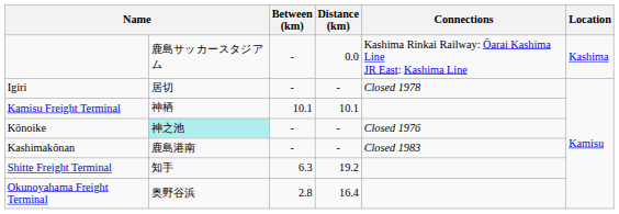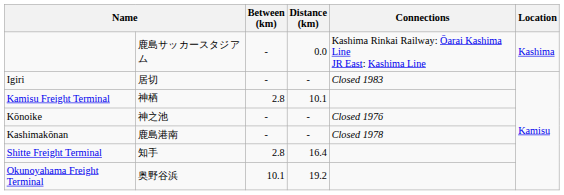Igiri | Connections: Closed 1978 -> Closed 1983
Kamisu Freight Terminal | Between (km): 10.1 -> 2.8
Kōnoike | column 2: paleturquoise background -> no background
Kashimakōnan | Connections: Closed 1983 -> Closed 1978
Shitte Freight Terminal | Between (km): 6.3 -> 2.8
Shitte Freight Terminal | Distance (km): 19.2 -> 16.4
Okunoyahama Freight Terminal | Between (km): 2.8 -> 10.1
Okunoyahama Freight Terminal | Distance (km): 16.4 -> 19.2
